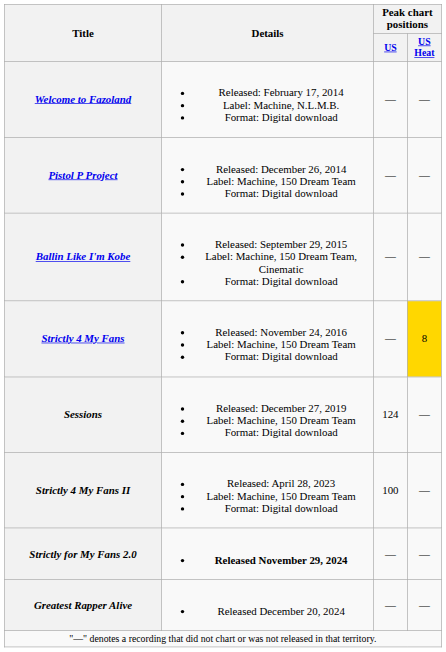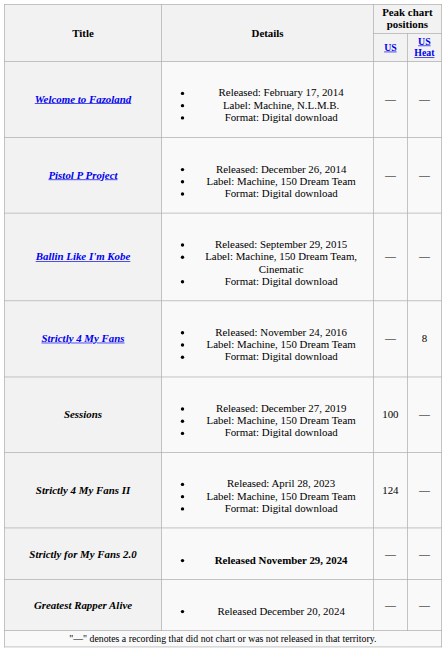Strictly 4 My Fans | Peak chart positions / US Heat: gold background -> no background
Sessions | Peak chart positions / US: 124 -> 100
Strictly 4 My Fans II | Peak chart positions / US: 100 -> 124
